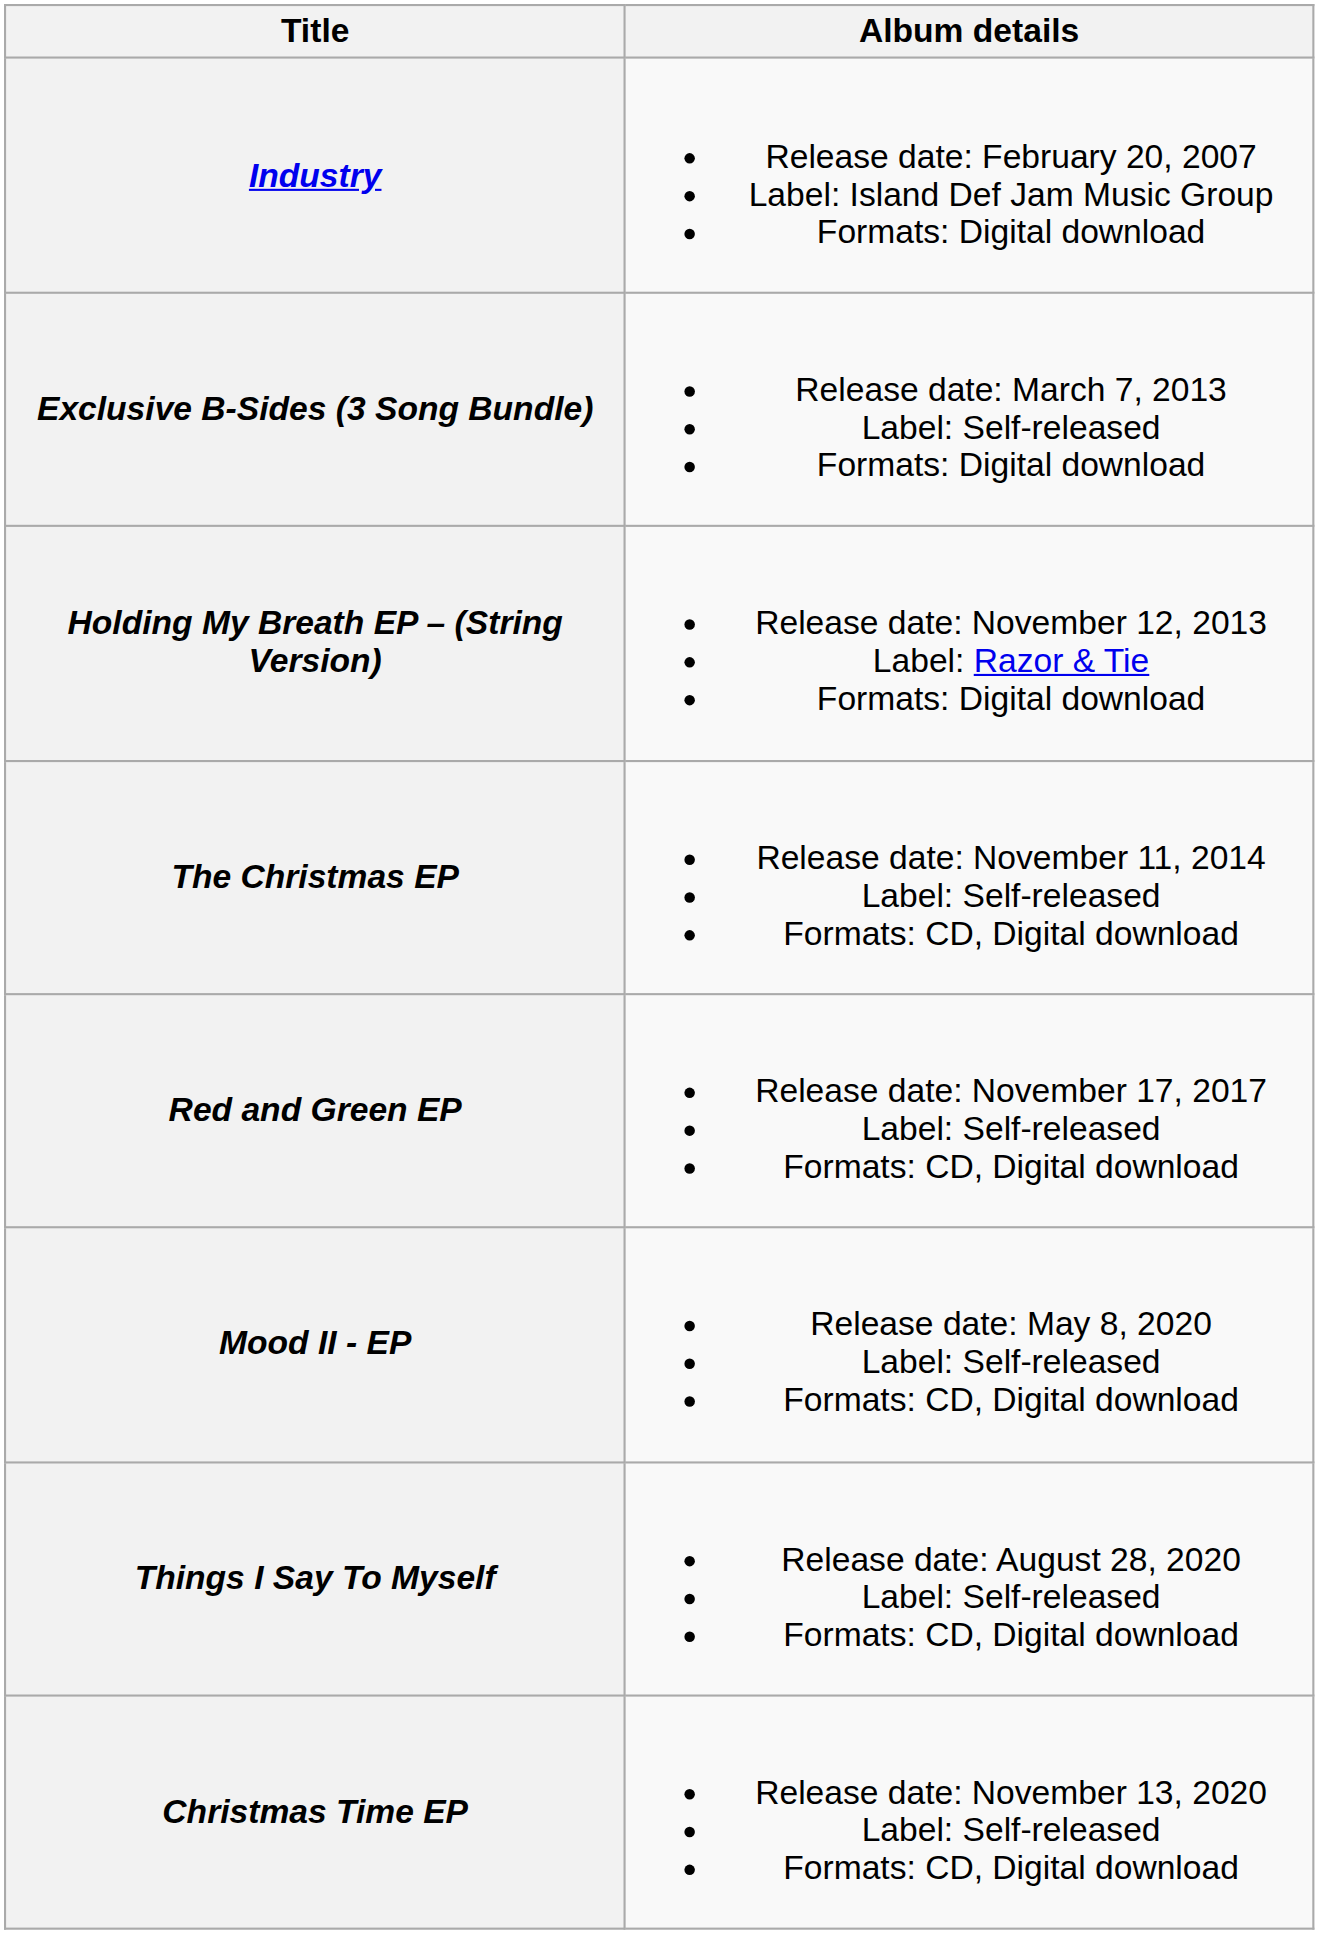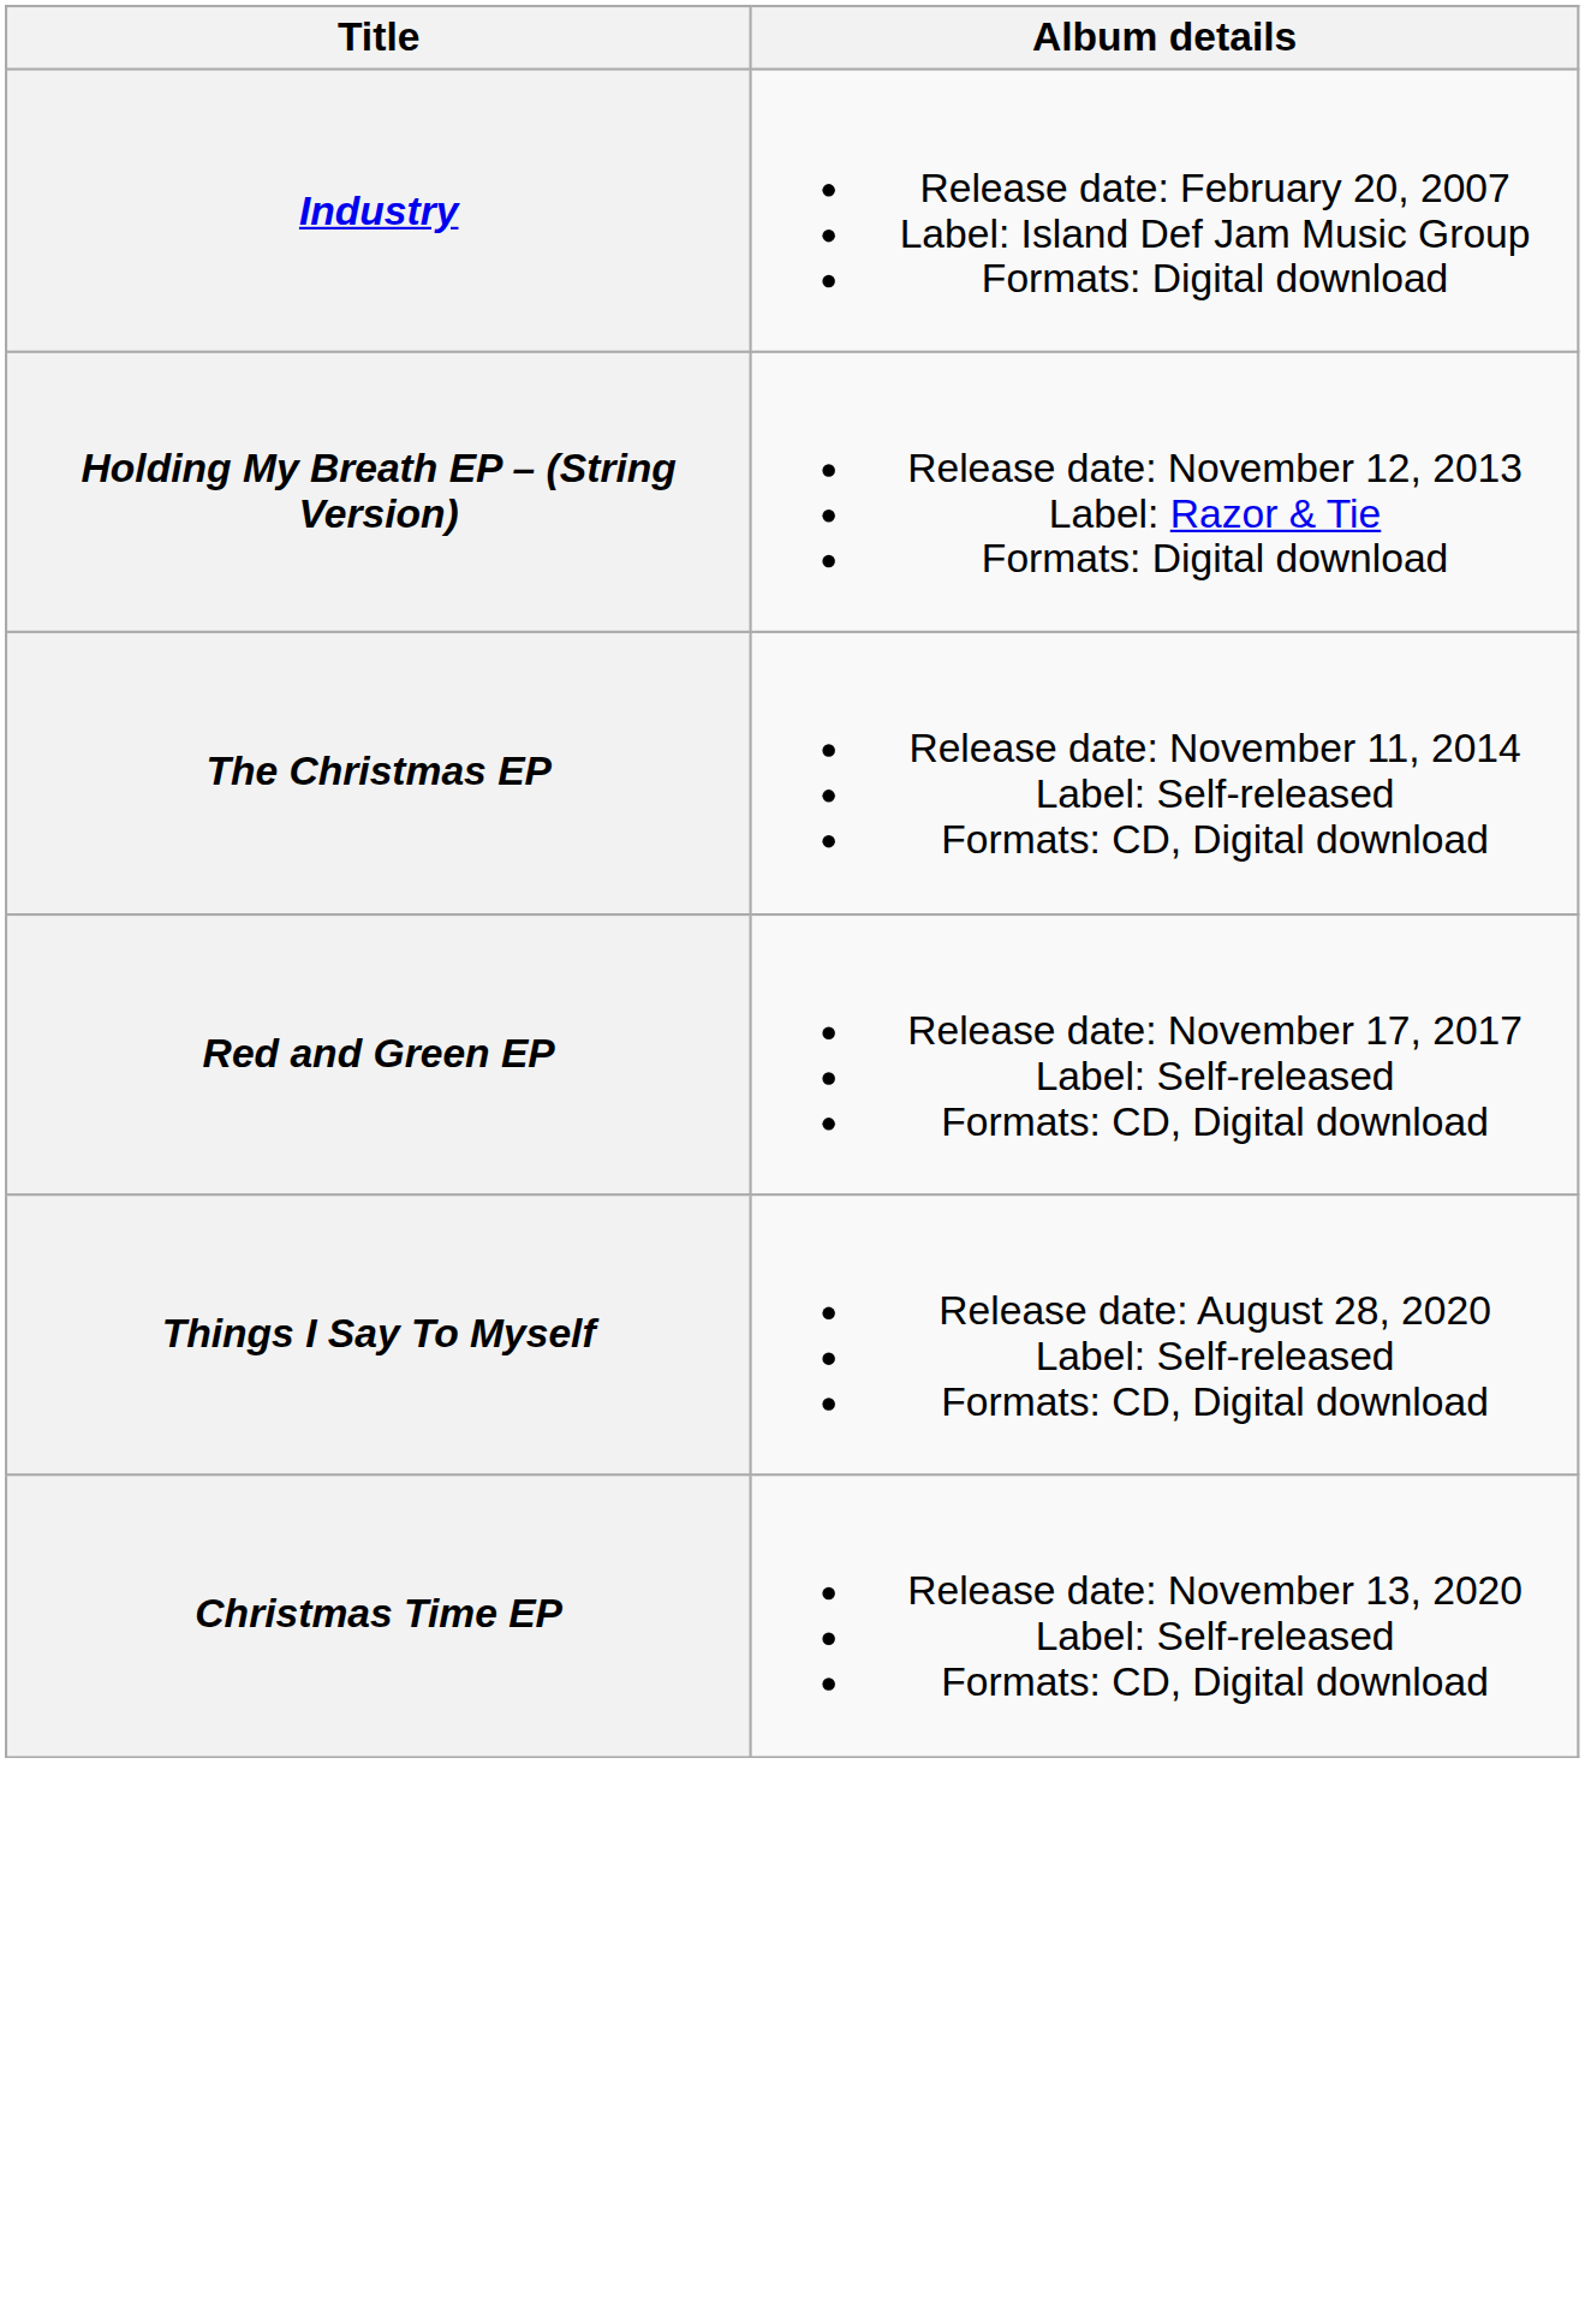- row: Exclusive B-Sides (3 Song Bundle) | Release date: March 7, 2013 Label: Self-released Formats: Digital download
- row: Mood II - EP | Release date: May 8, 2020 Label: Self-released Formats: CD, Digital download
